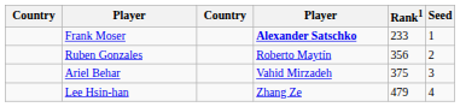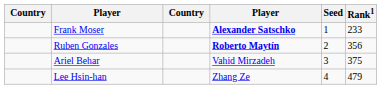columns swapped: Rank1 <-> Seed
Ruben Gonzales | column 4: normal -> bold
